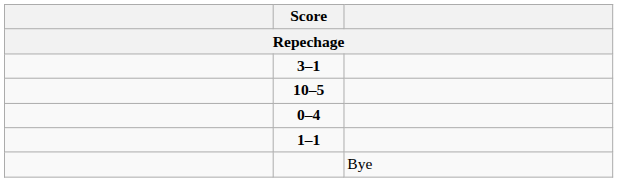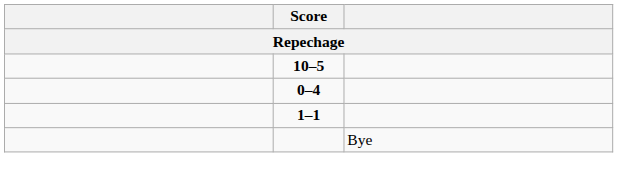- row: 3–1
